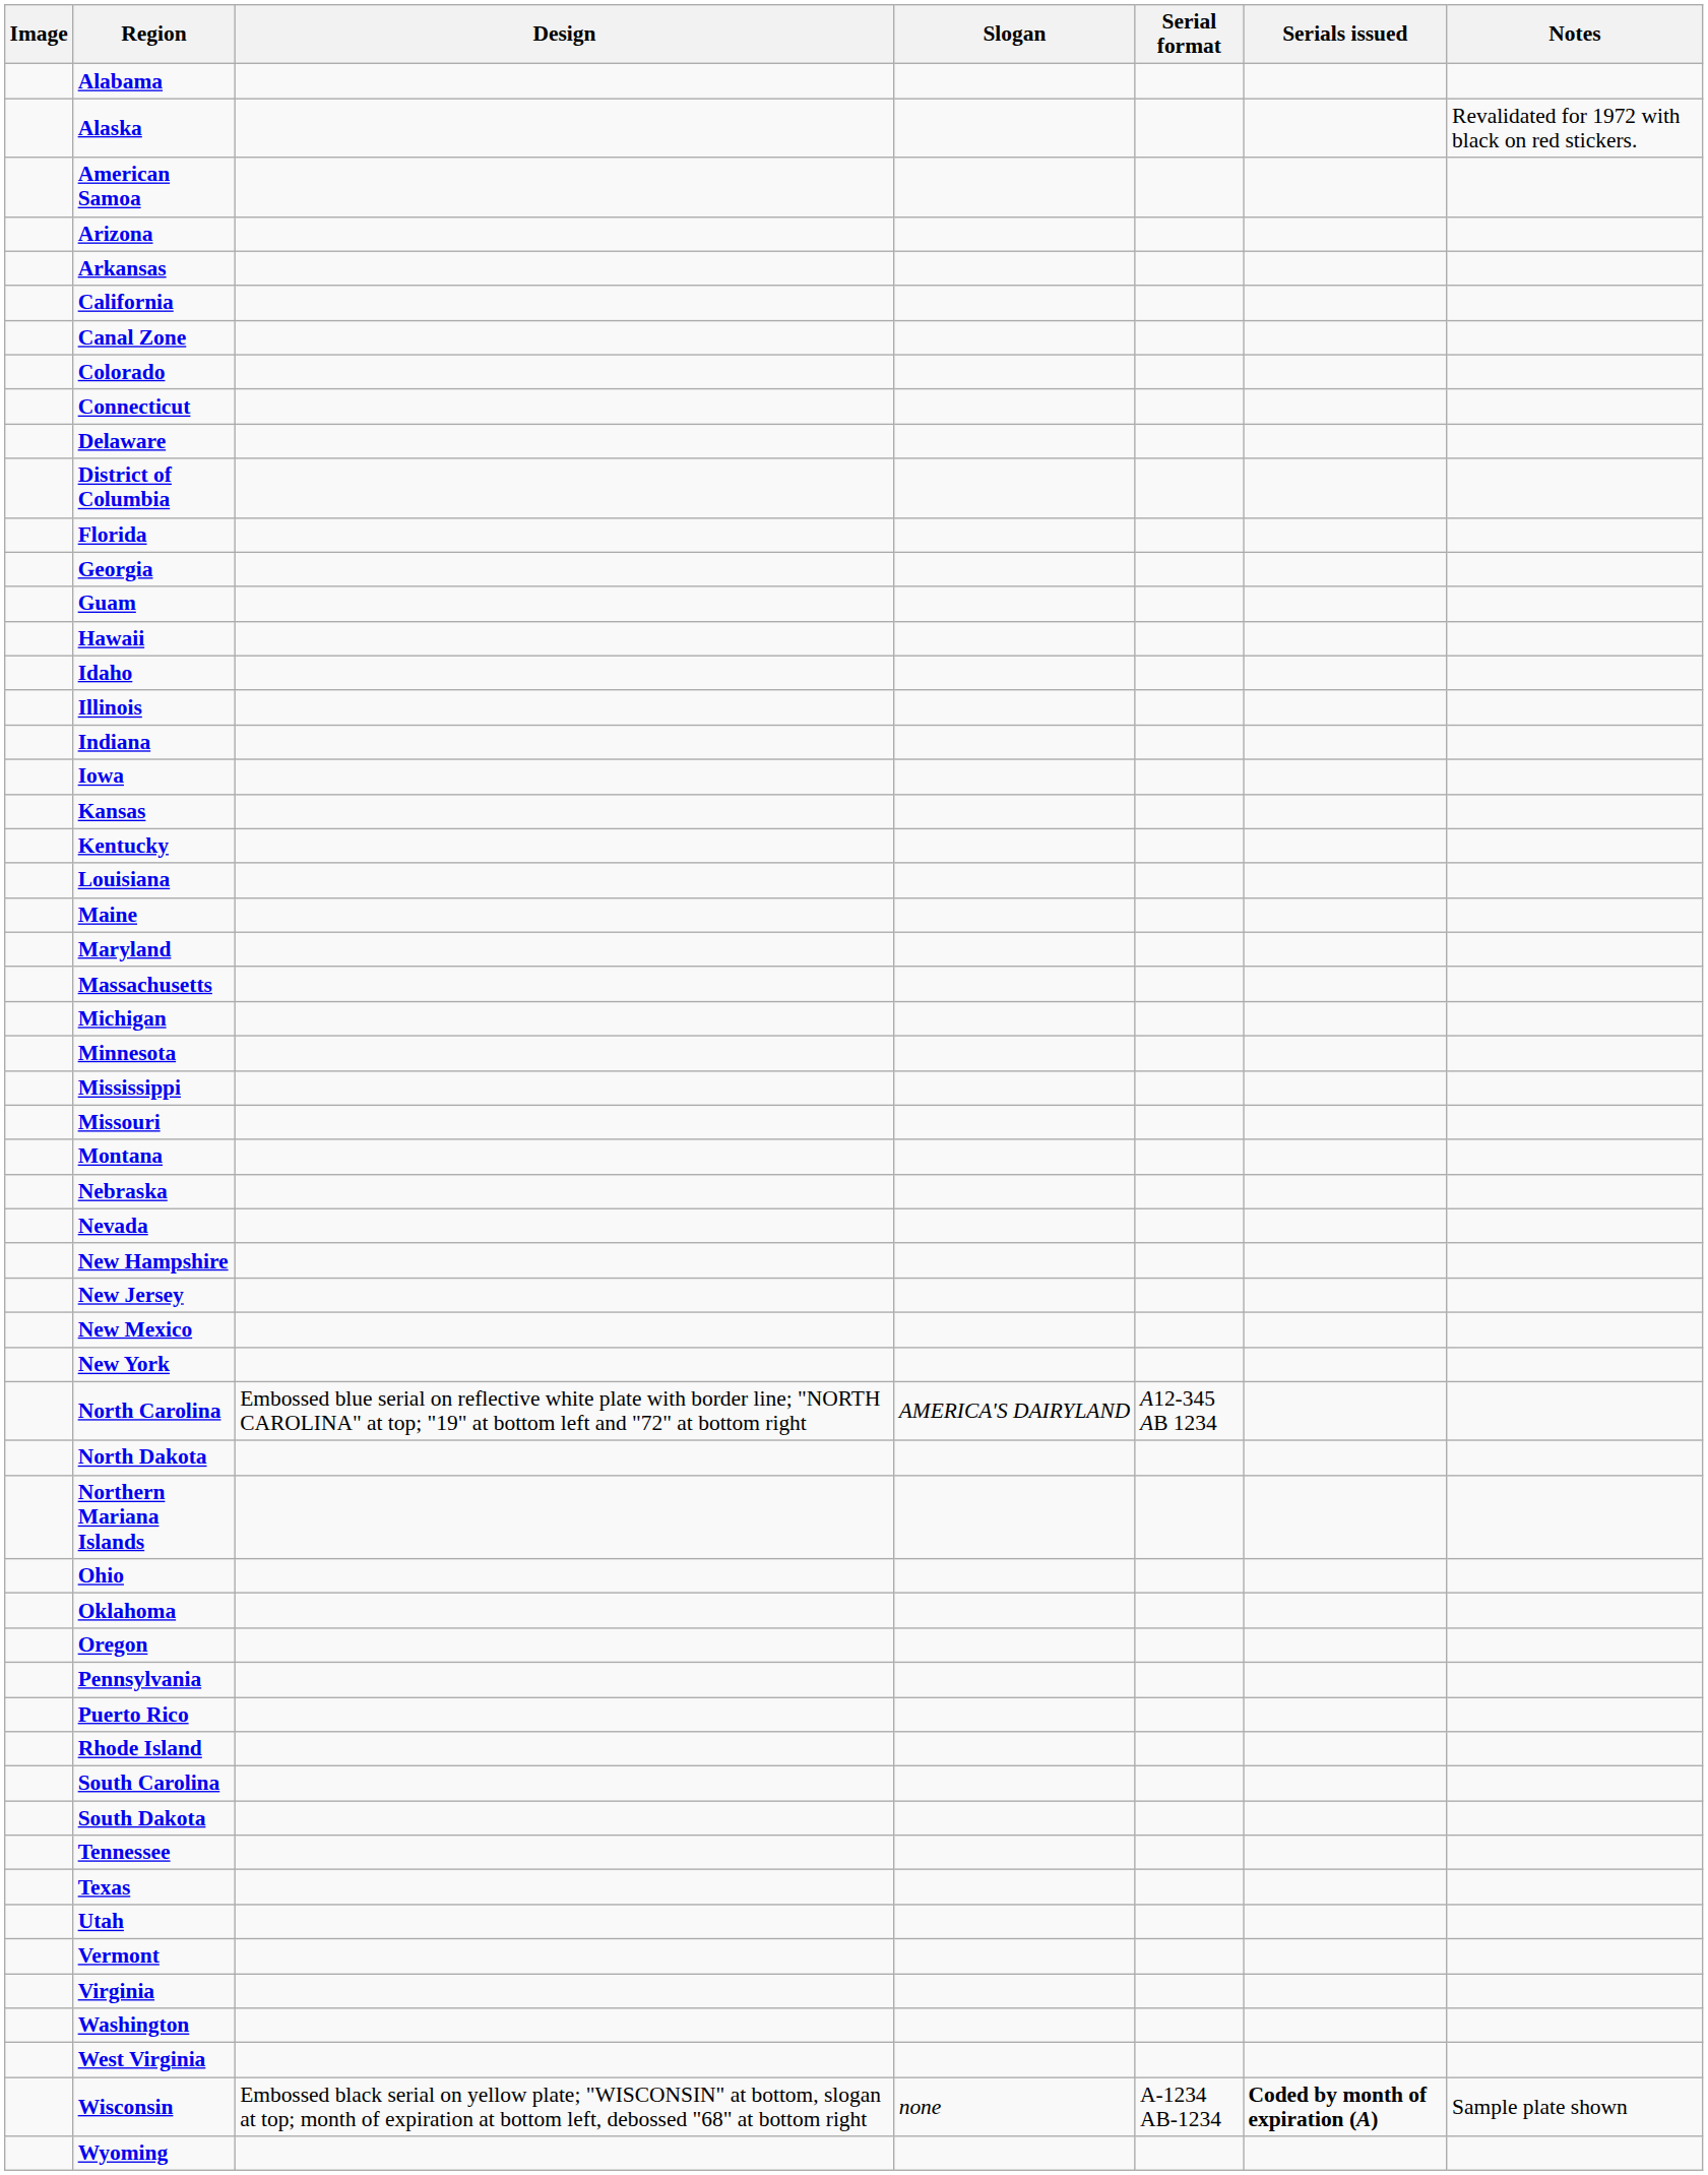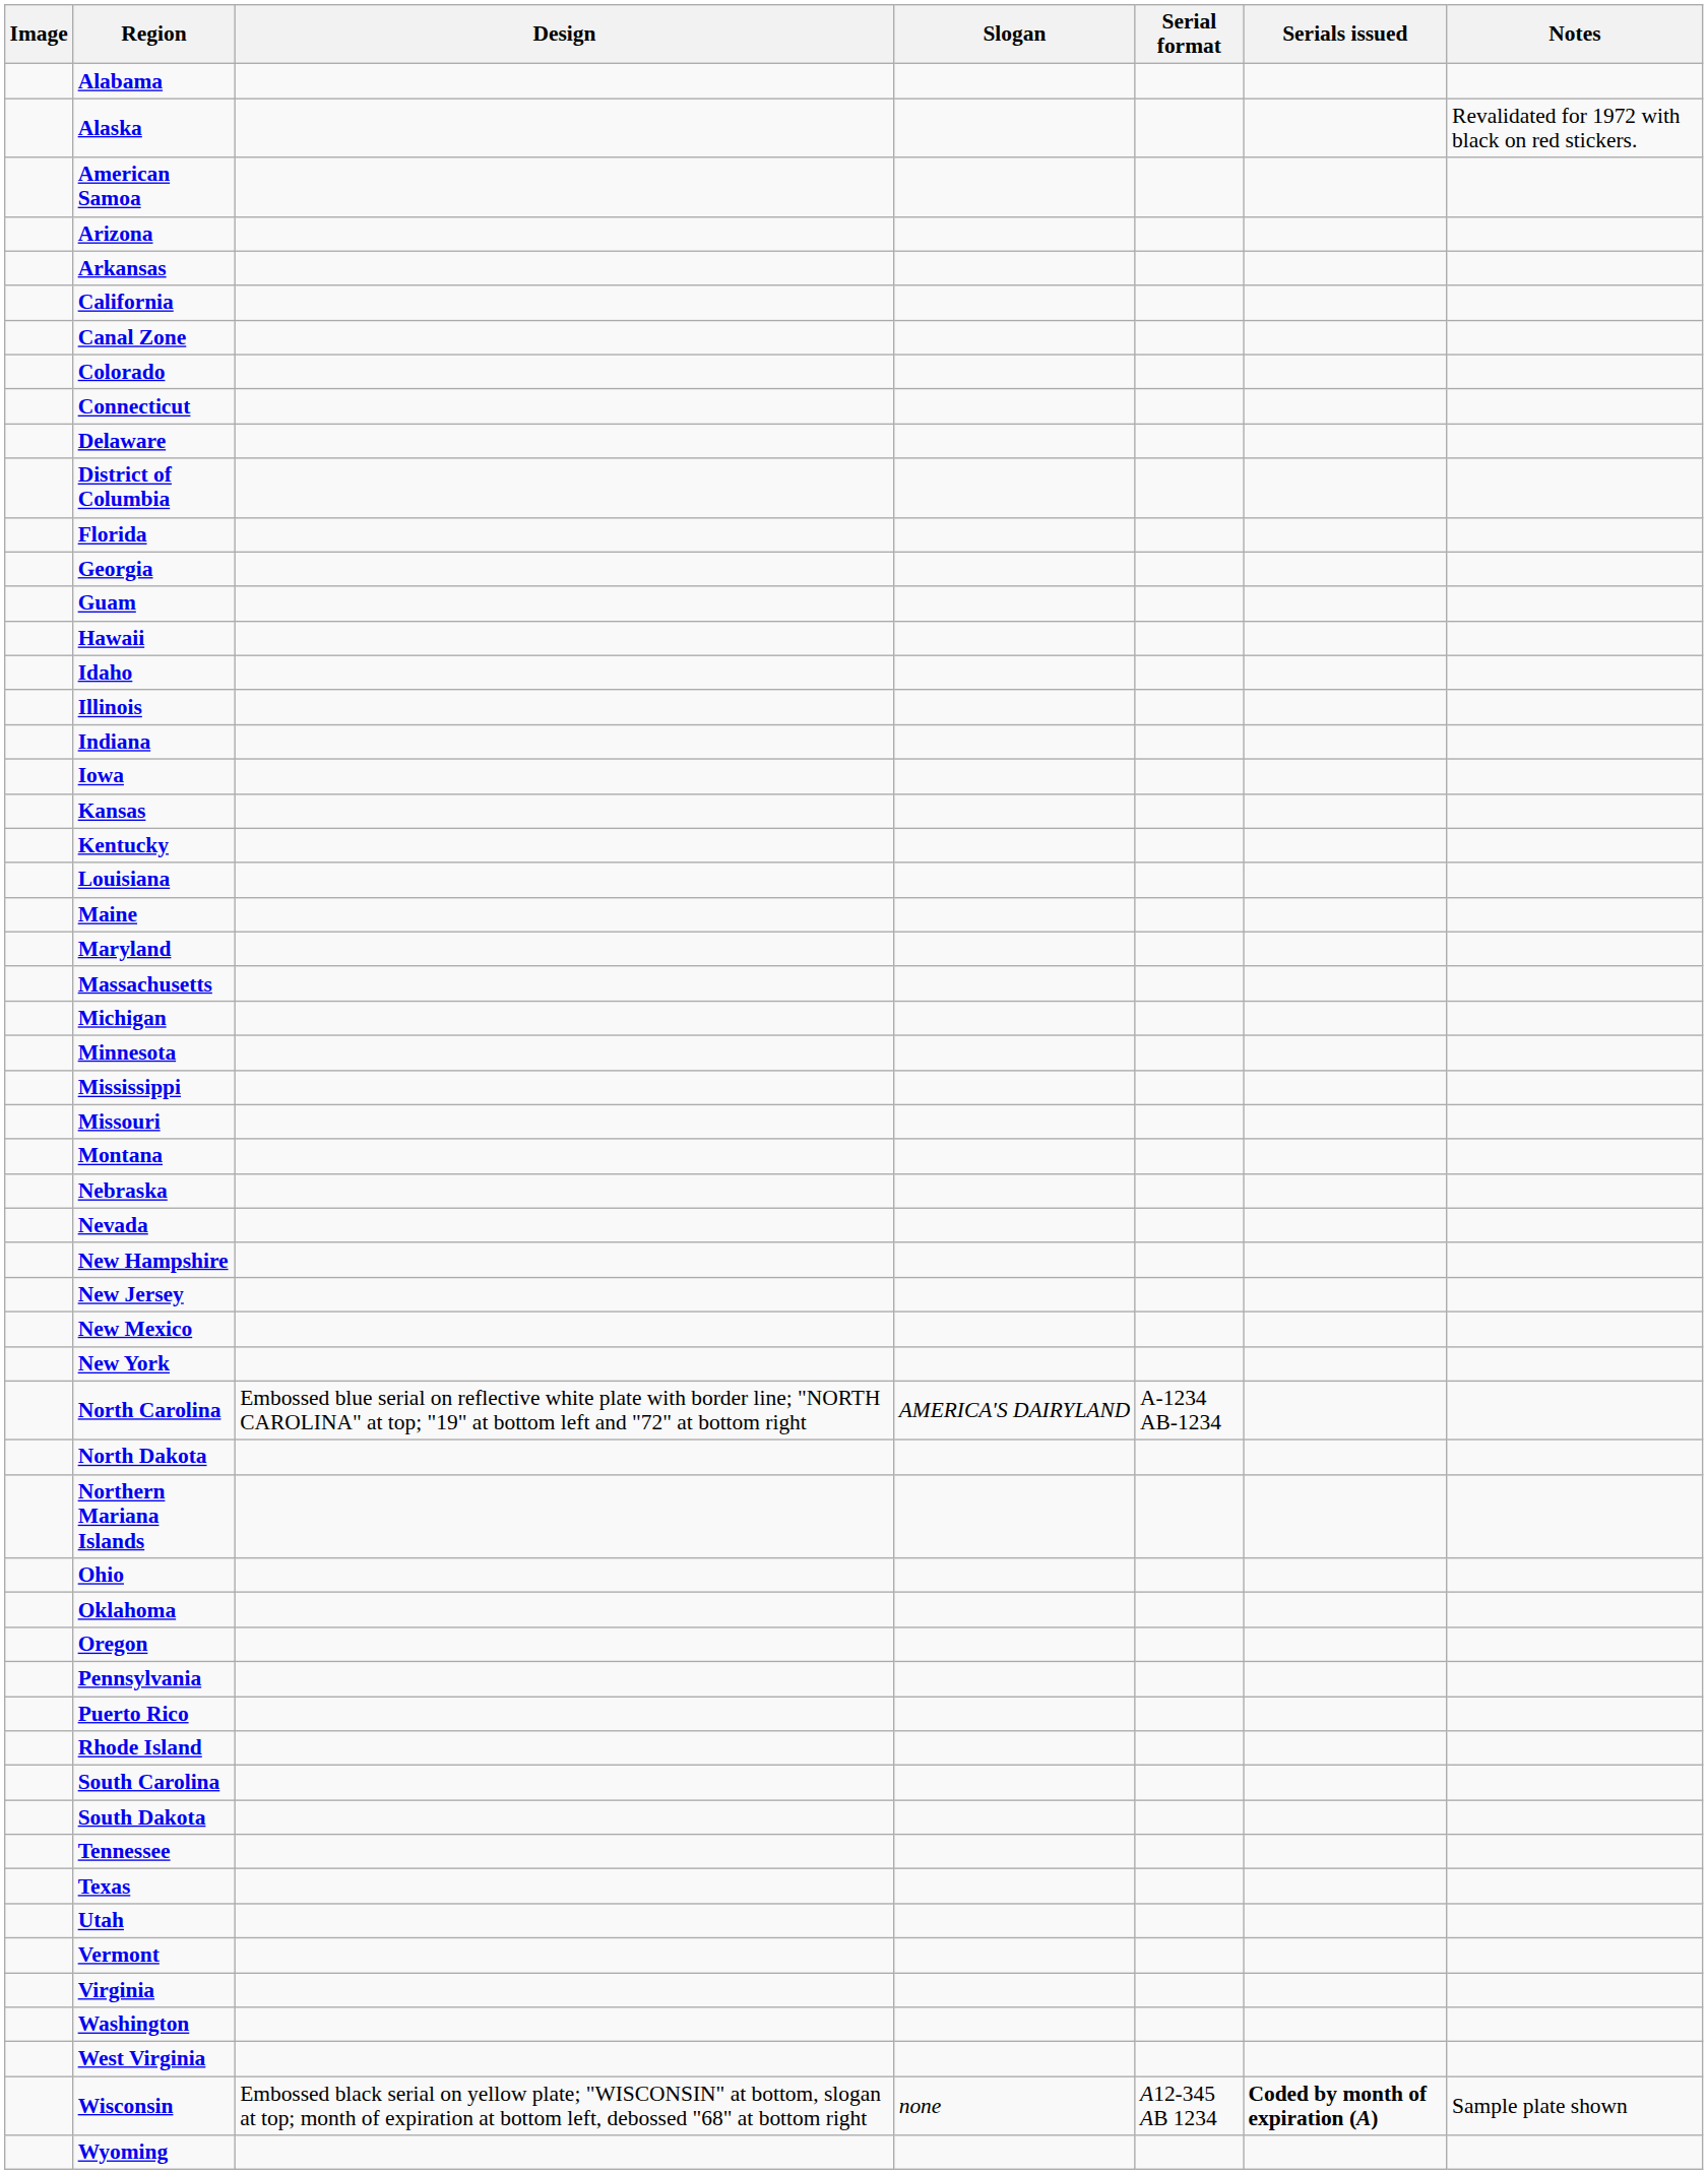North Carolina | Serial format: A12-345 AB 1234 -> A-1234 AB-1234
Wisconsin | Serial format: A-1234 AB-1234 -> A12-345 AB 1234
